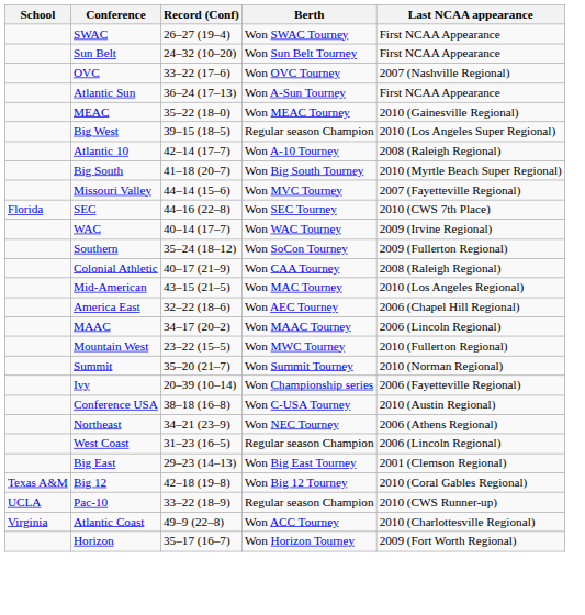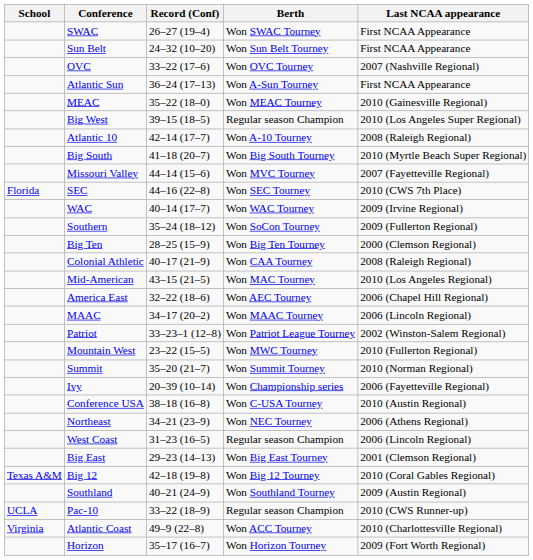+ row: Big Ten | 28–25 (15–9) | Won Big Ten Tourney | 2000 (Clemson Regional)
+ row: Patriot | 33–23–1 (12–8) | Won Patriot League Tourney | 2002 (Winston-Salem Regional)
+ row: Southland | 40–21 (24–9) | Won Southland Tourney | 2009 (Austin Regional)
